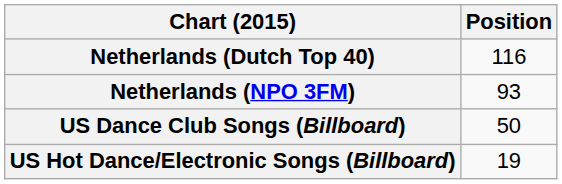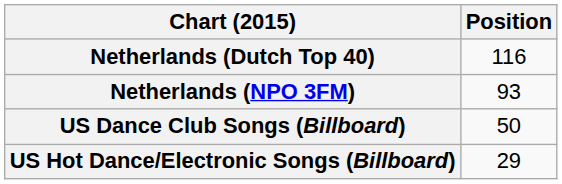US Hot Dance/Electronic Songs (Billboard) | Position: 19 -> 29
